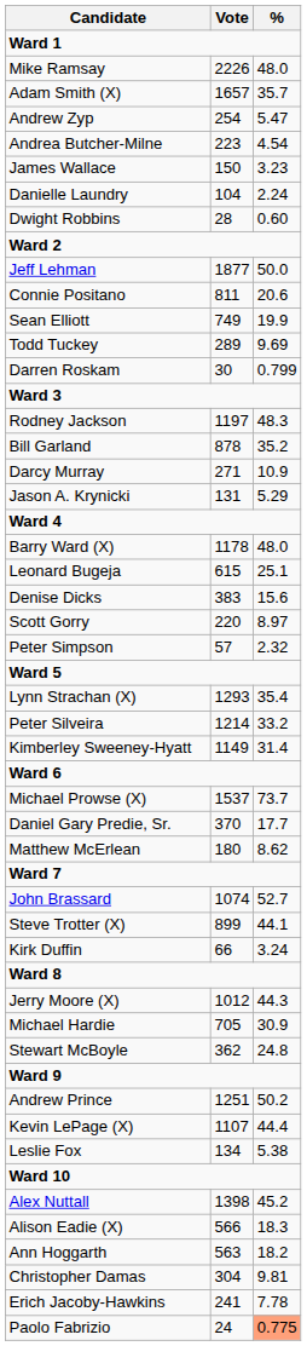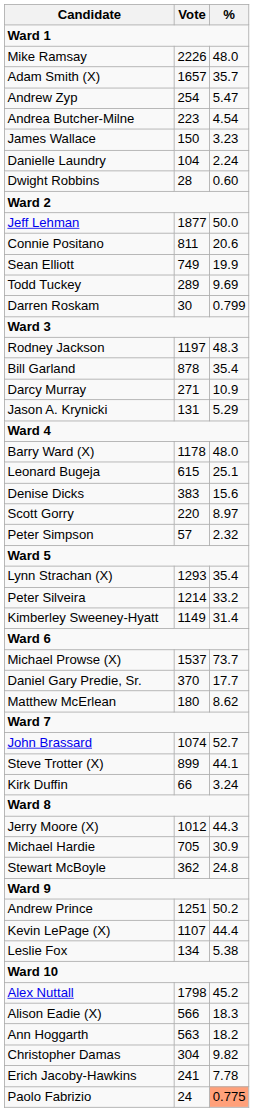Bill Garland | %: 35.2 -> 35.4
Alex Nuttall | Vote: 1398 -> 1798
Christopher Damas | %: 9.81 -> 9.82
